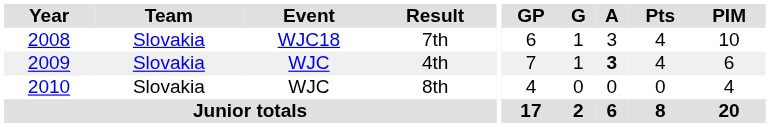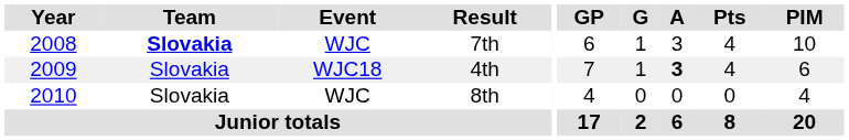7th | Team: normal -> bold
7th | Event: WJC18 -> WJC
4th | Event: WJC -> WJC18
